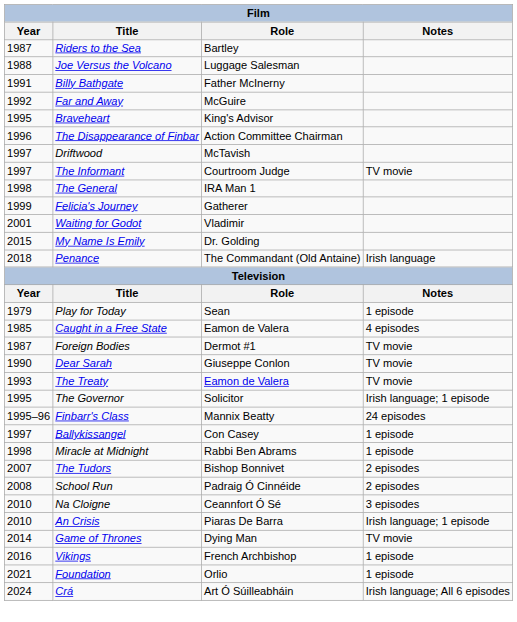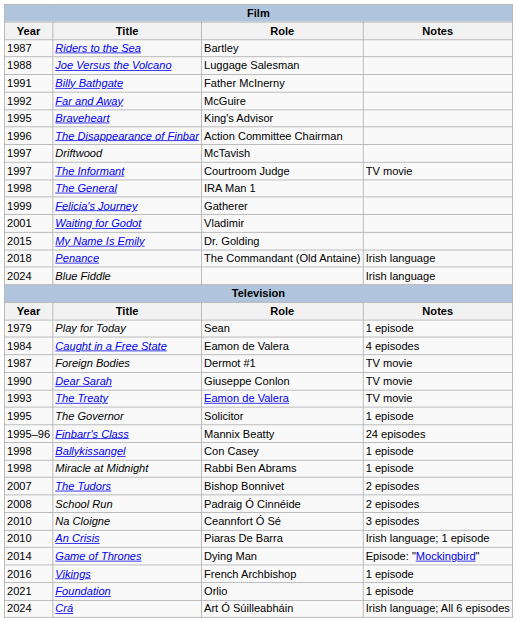+ row: 2024 | Blue Fiddle | Irish language
Caught in a Free State | Year: 1985 -> 1984
The Governor | Notes: Irish language; 1 episode -> 1 episode
Ballykissangel | Year: 1997 -> 1998
Game of Thrones | Notes: TV movie -> Episode: "Mockingbird"
